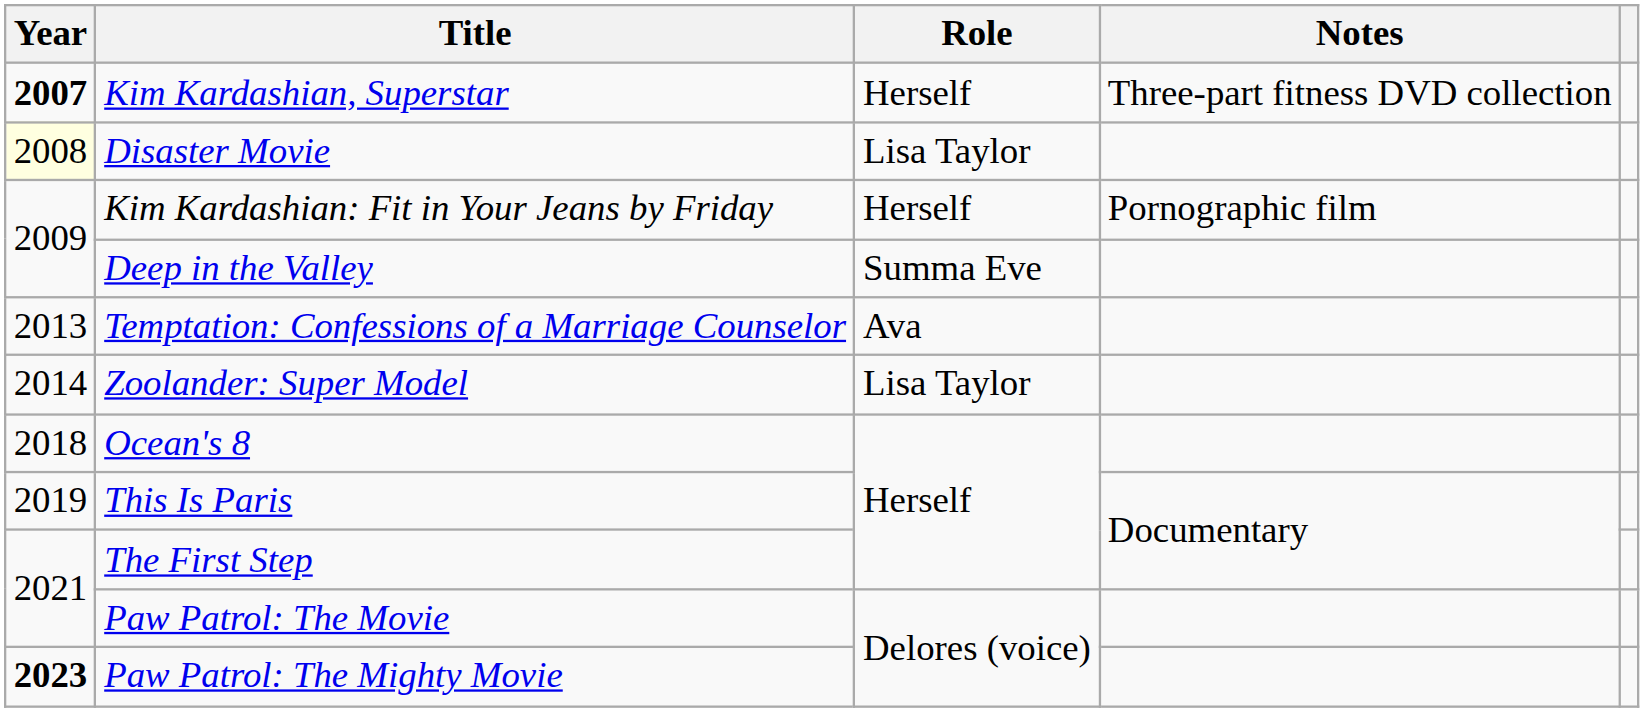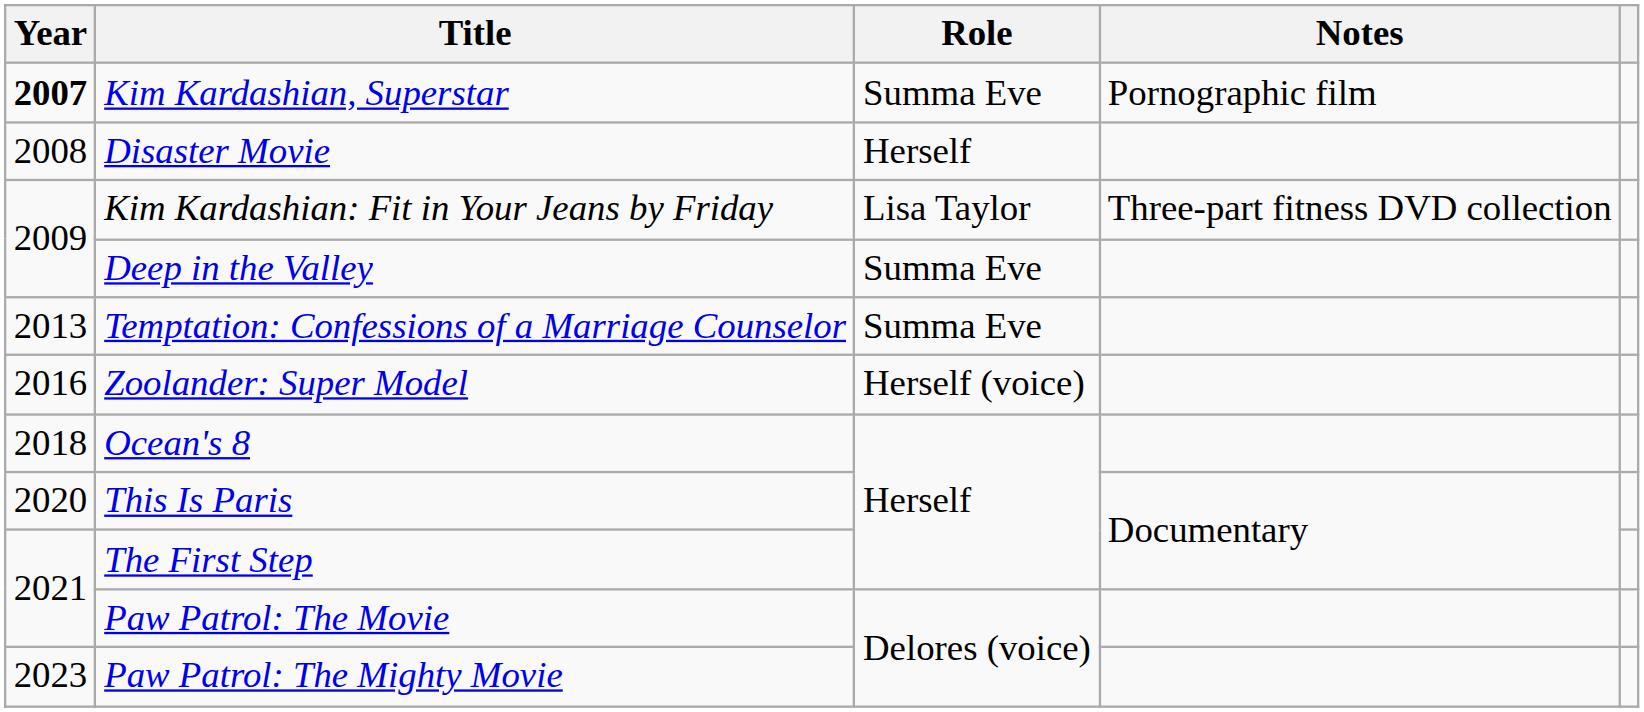Kim Kardashian, Superstar | Role: Herself -> Summa Eve
Kim Kardashian, Superstar | Notes: Three-part fitness DVD collection -> Pornographic film
Disaster Movie | Year: lightyellow background -> no background
Disaster Movie | Role: Lisa Taylor -> Herself
Kim Kardashian: Fit in Your Jeans by Friday | Role: Herself -> Lisa Taylor
Kim Kardashian: Fit in Your Jeans by Friday | Notes: Pornographic film -> Three-part fitness DVD collection
Temptation: Confessions of a Marriage Counselor | Role: Ava -> Summa Eve
Zoolander: Super Model | Year: 2014 -> 2016
Zoolander: Super Model | Role: Lisa Taylor -> Herself (voice)
This Is Paris | Year: 2019 -> 2020
Paw Patrol: The Mighty Movie | Year: bold -> normal
